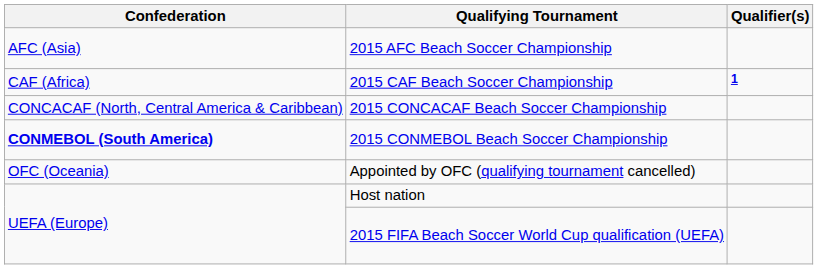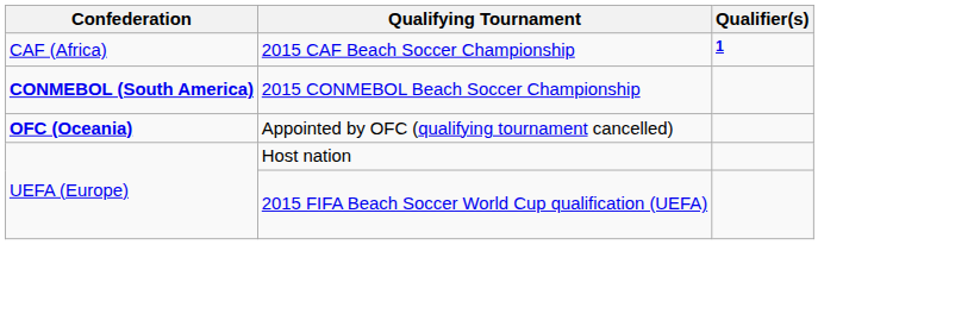- row: AFC (Asia) | 2015 AFC Beach Soccer Championship
- row: CONCACAF (North, Central America & Caribbean) | 2015 CONCACAF Beach Soccer Championship
Appointed by OFC (qualifying tournament cancelled) | Confederation: normal -> bold
